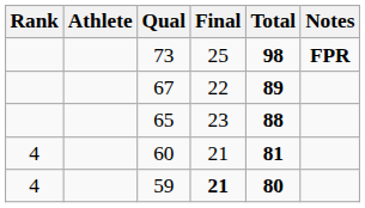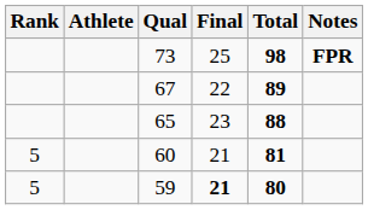60 | Rank: 4 -> 5
59 | Rank: 4 -> 5
